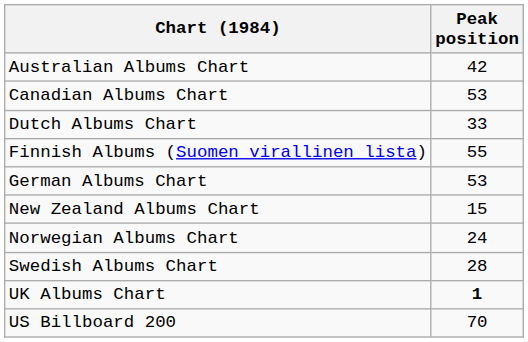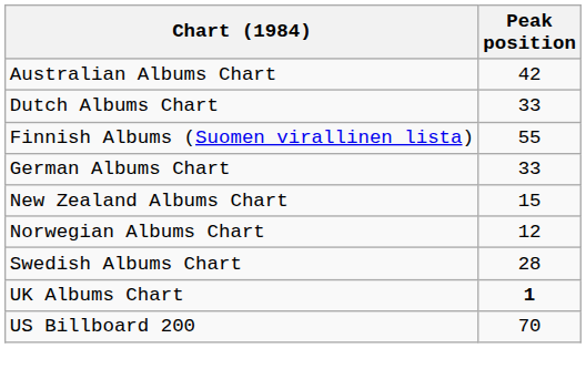- row: Canadian Albums Chart | 53
German Albums Chart | Peak position: 53 -> 33
Norwegian Albums Chart | Peak position: 24 -> 12
